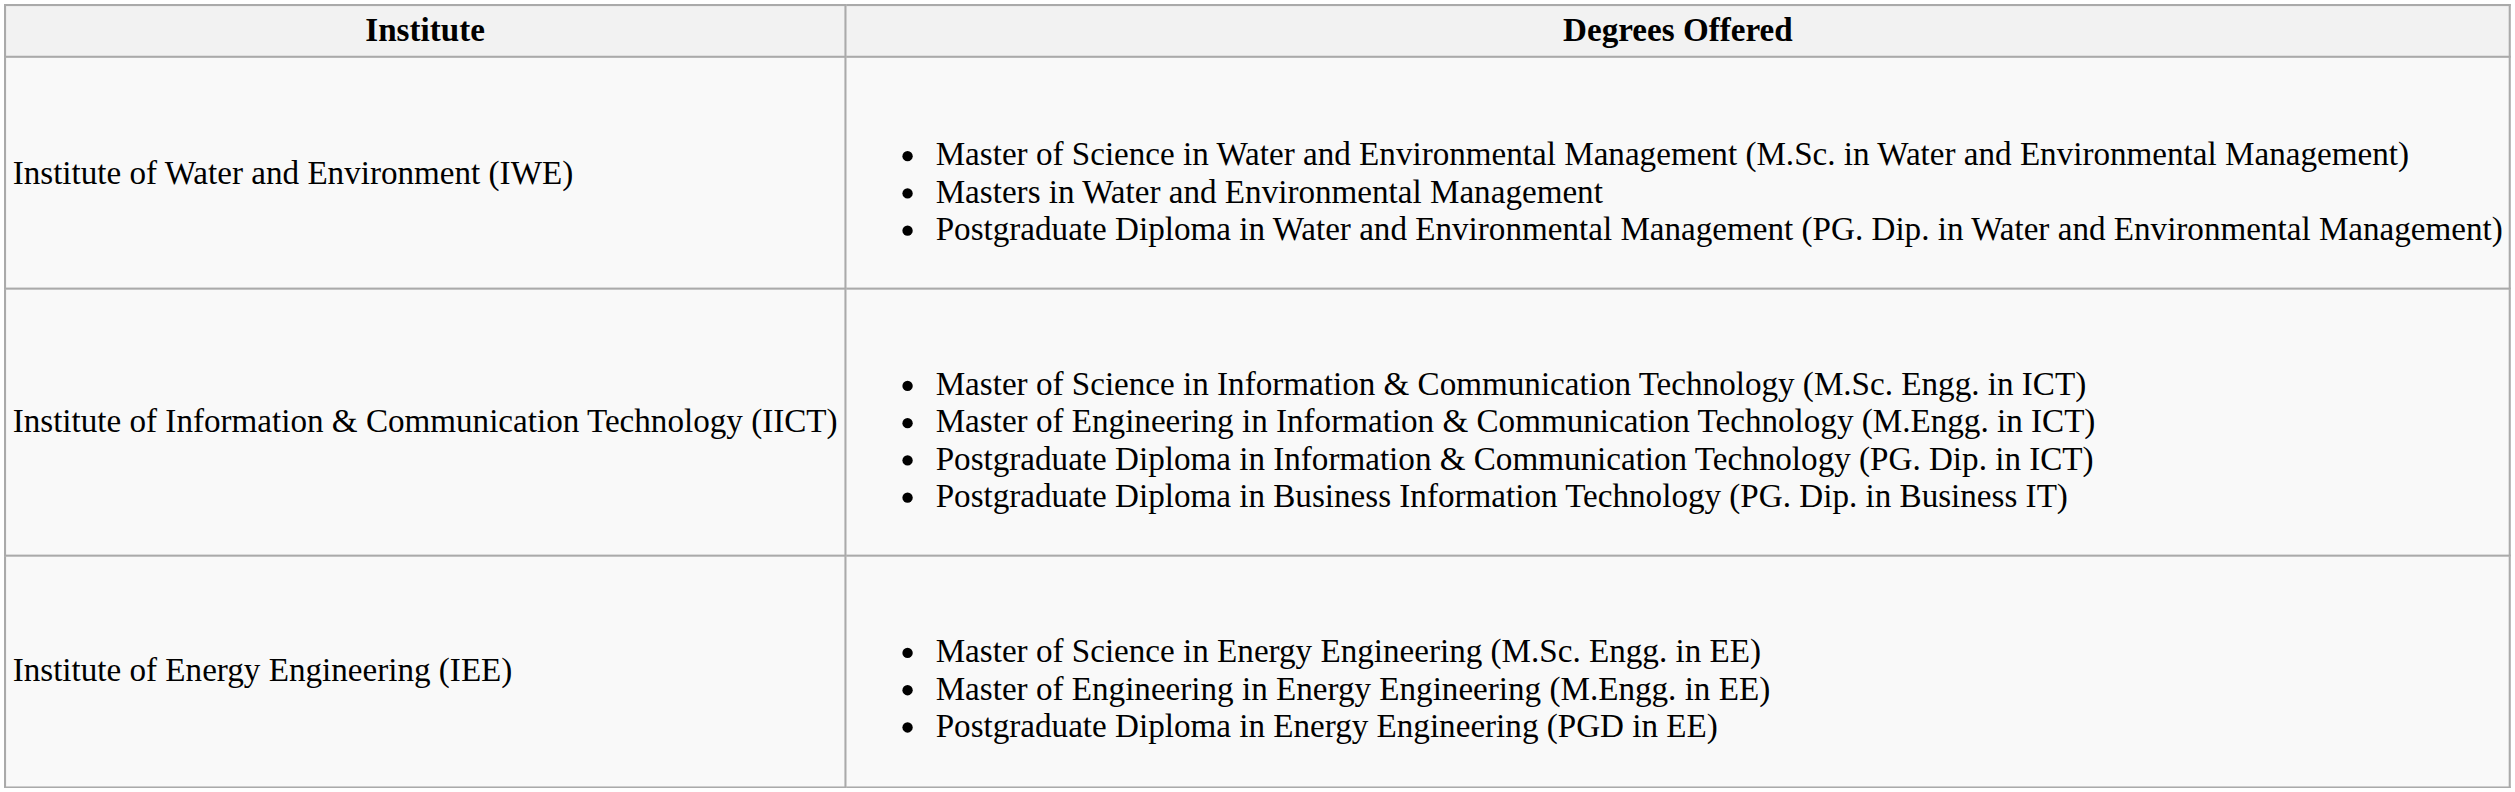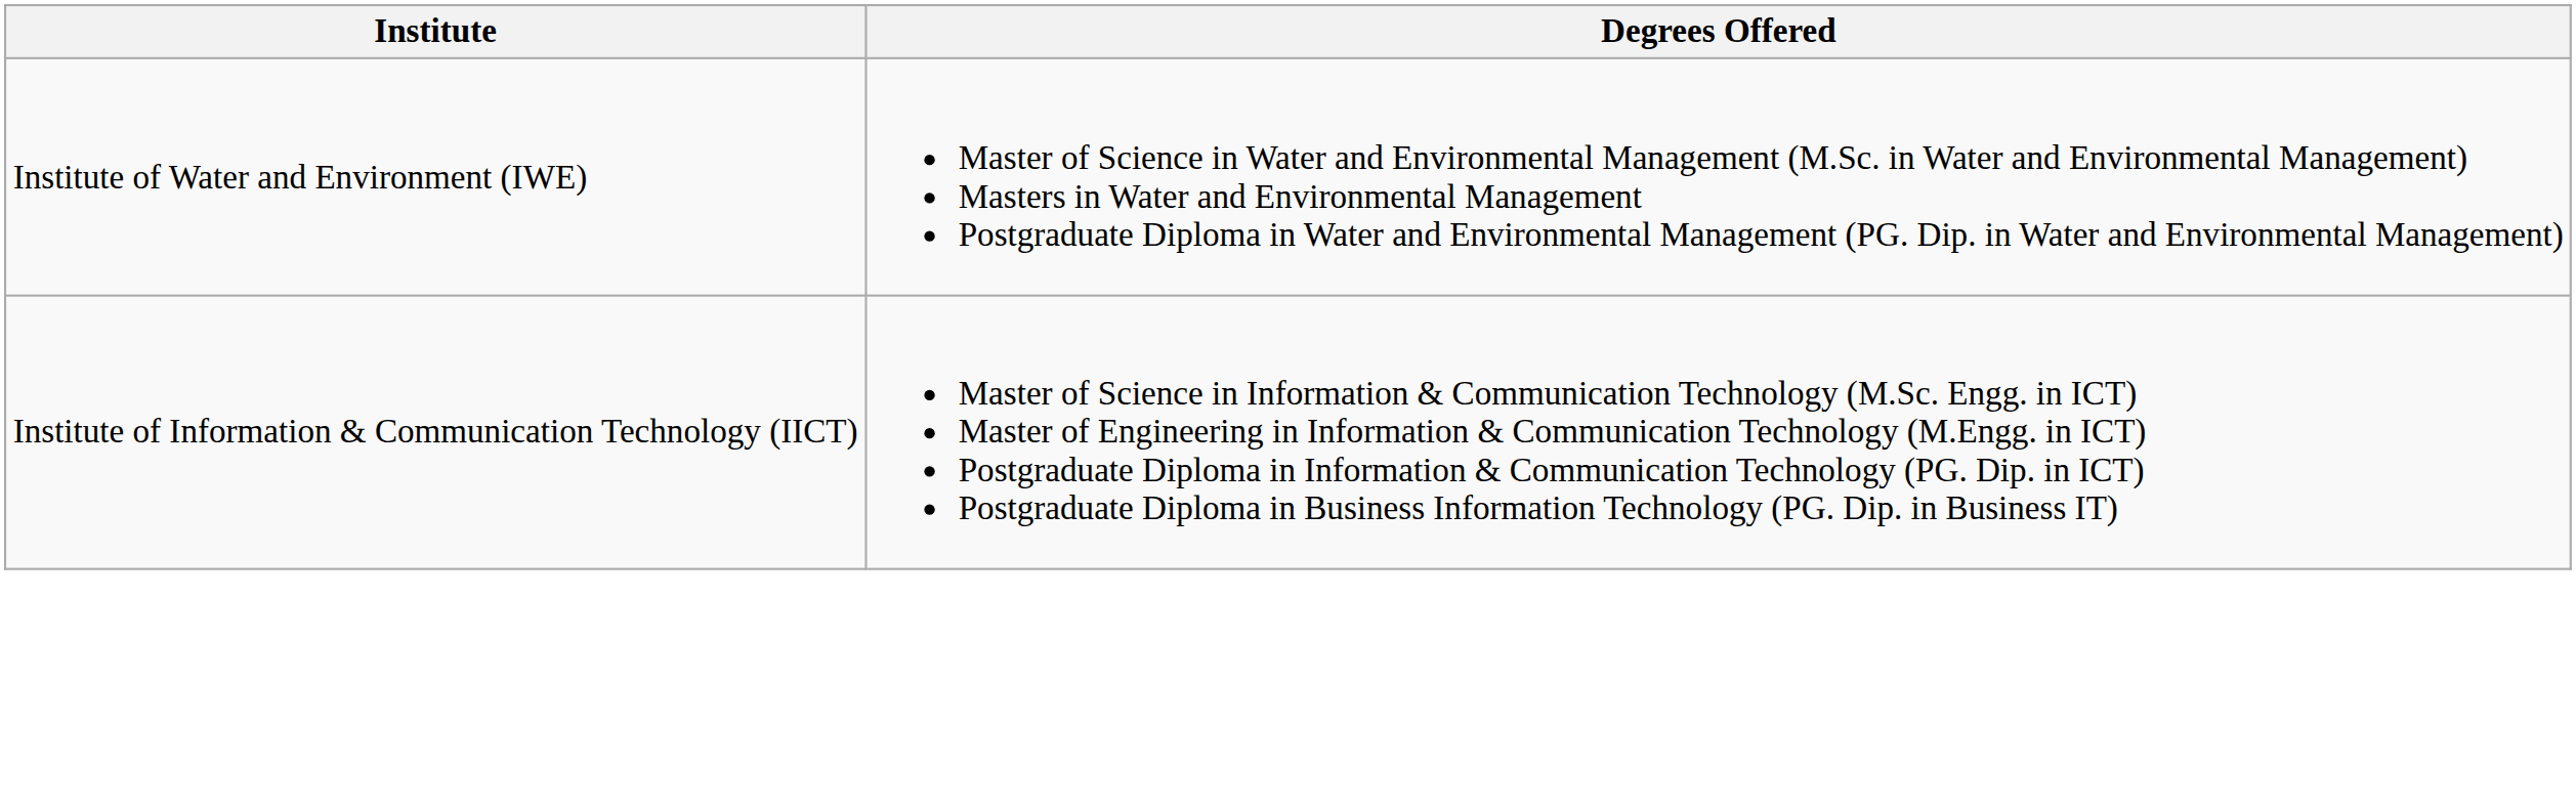- row: Institute of Energy Engineering (IEE) | Master of Science in Energy Engineering (M.Sc. Engg. in EE) Master of Engineering in Energy Engineering (M.Engg. in EE) Postgraduate Diploma in Energy Engineering (PGD in EE)
